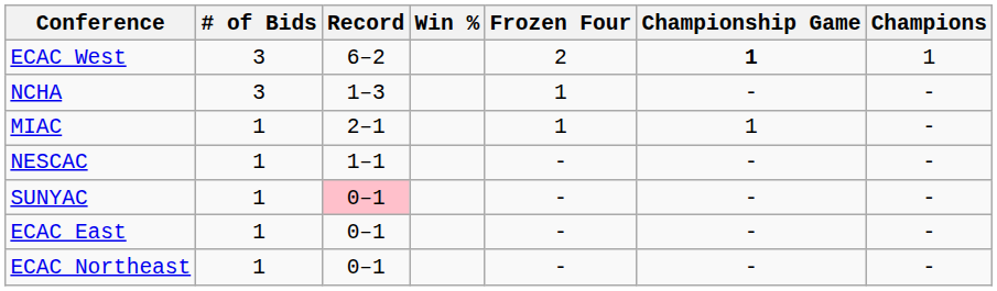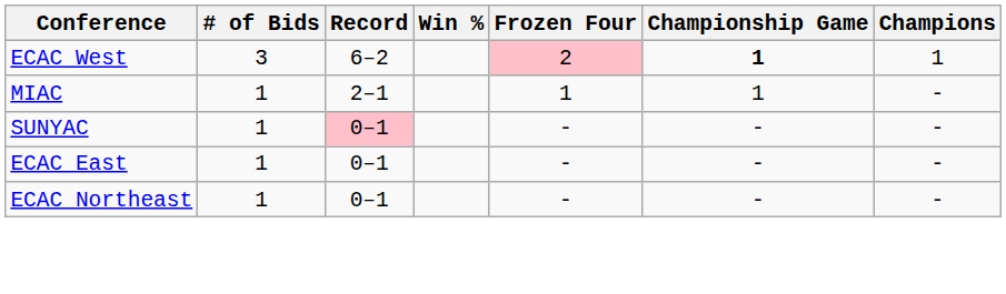ECAC West | Frozen Four: no background -> pink background
- row: NCHA | 3 | 1–3 | 1 | - | -
- row: NESCAC | 1 | 1–1 | - | - | -
